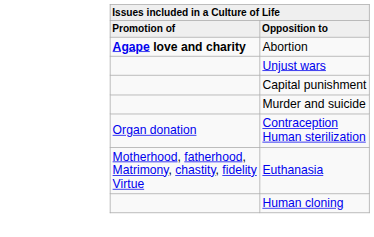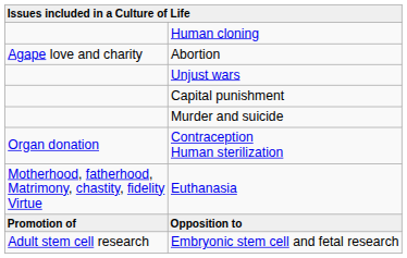rows swapped: Opposition to <-> Human cloning
Abortion | column 1: bold -> normal
+ row: Adult stem cell research | Embryonic stem cell and fetal research
